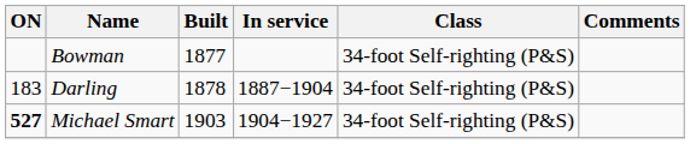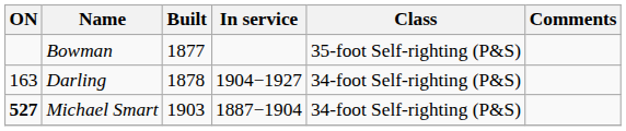Bowman | Class: 34-foot Self-righting (P&S) -> 35-foot Self-righting (P&S)
Darling | ON: 183 -> 163
Darling | In service: 1887−1904 -> 1904−1927
Michael Smart | In service: 1904−1927 -> 1887−1904
